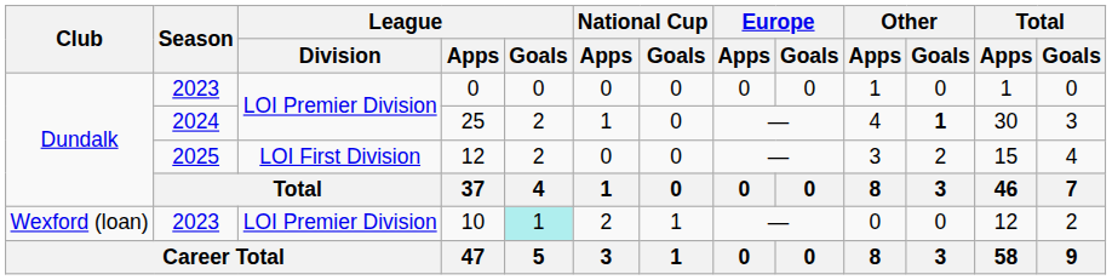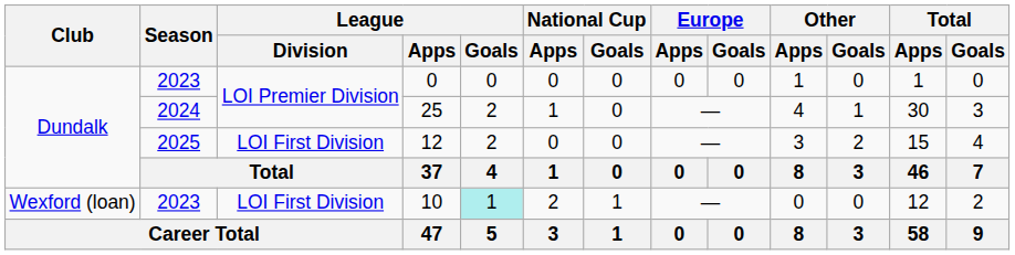25 | Other / Goals: bold -> normal
10 | League / Division: LOI Premier Division -> LOI First Division
